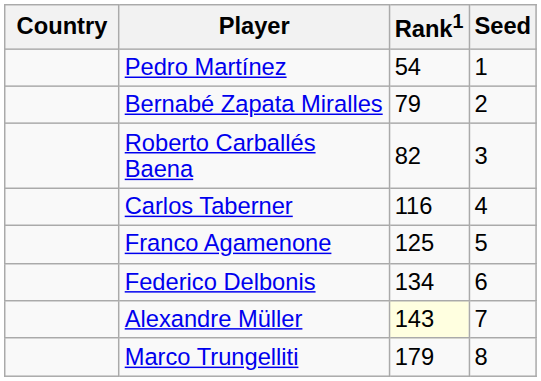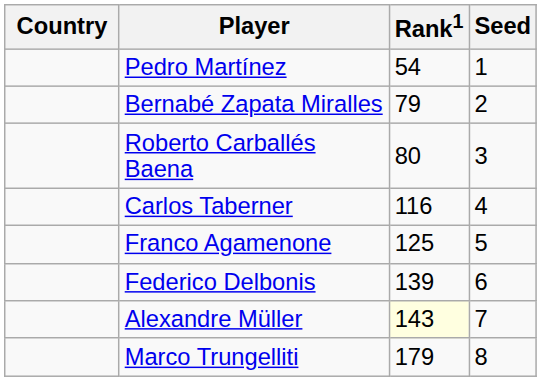Roberto Carballés Baena | Rank1: 82 -> 80
Federico Delbonis | Rank1: 134 -> 139
